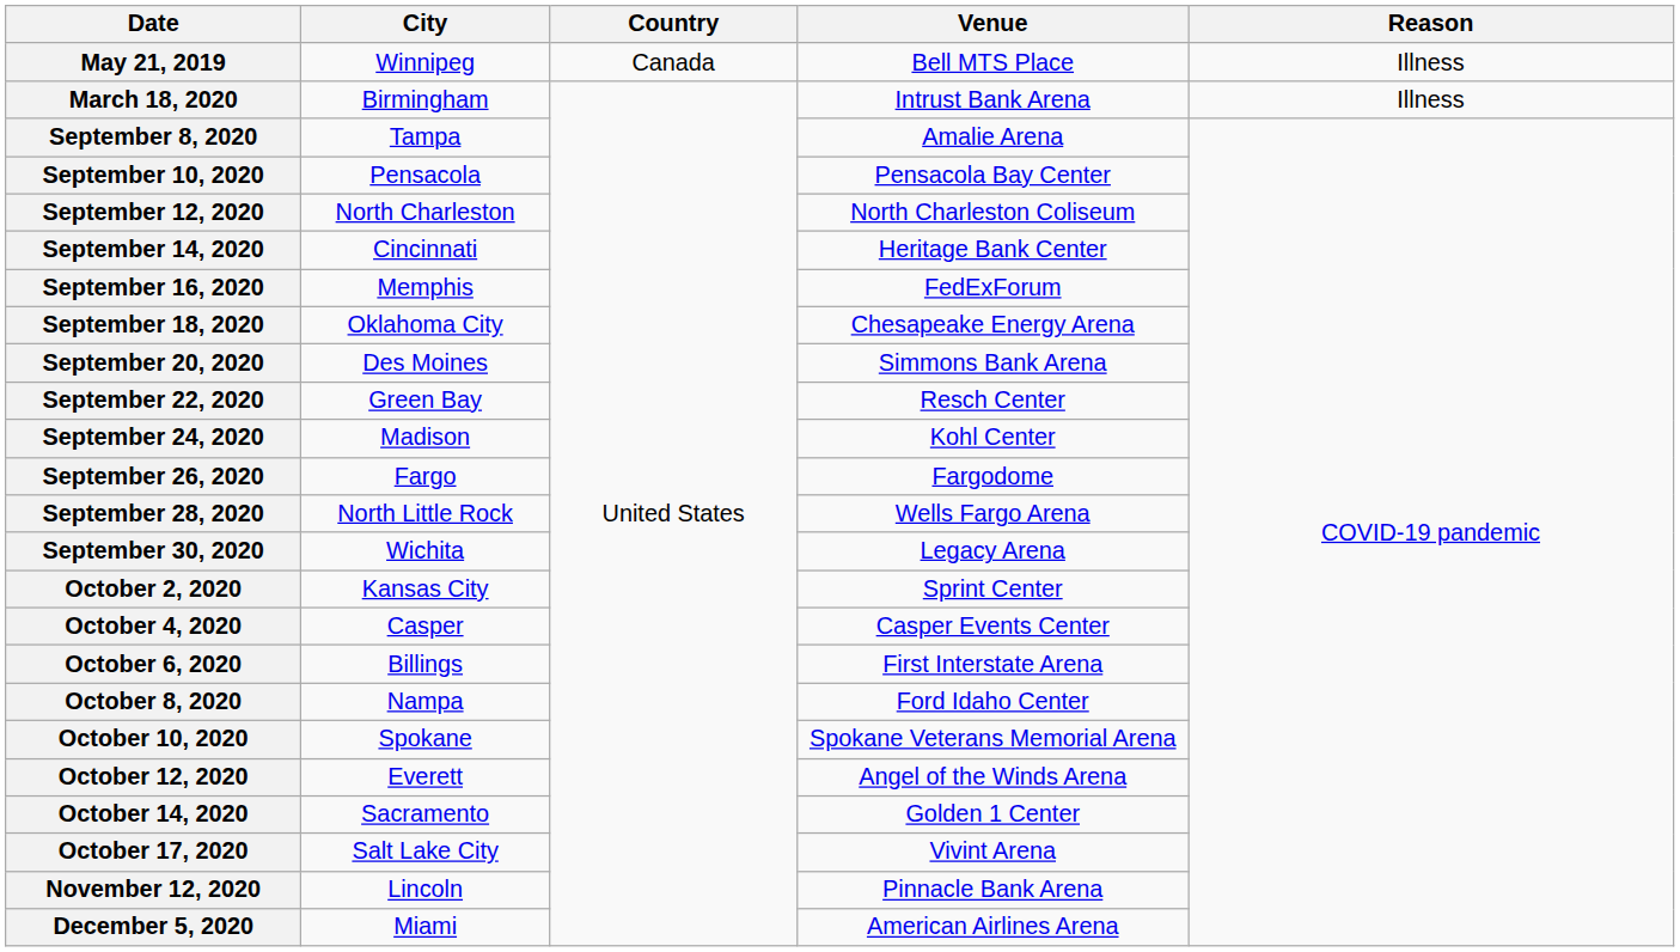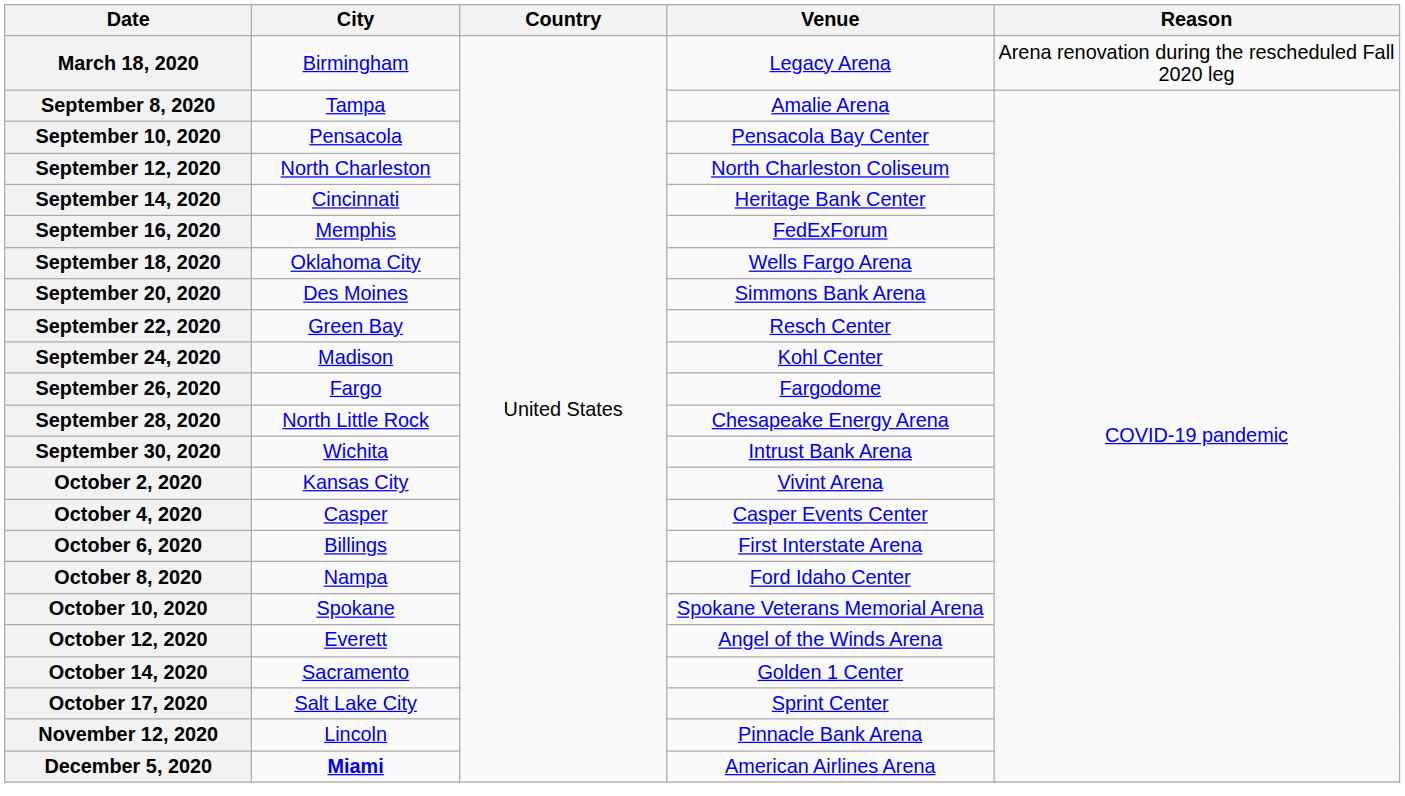- row: May 21, 2019 | Winnipeg | Canada | Bell MTS Place | Illness
March 18, 2020 | Venue: Intrust Bank Arena -> Legacy Arena
March 18, 2020 | Reason: Illness -> Arena renovation during the rescheduled Fall 2020 leg
September 18, 2020 | Venue: Chesapeake Energy Arena -> Wells Fargo Arena
September 28, 2020 | Venue: Wells Fargo Arena -> Chesapeake Energy Arena
September 30, 2020 | Venue: Legacy Arena -> Intrust Bank Arena
October 2, 2020 | Venue: Sprint Center -> Vivint Arena
October 17, 2020 | Venue: Vivint Arena -> Sprint Center
December 5, 2020 | City: normal -> bold
